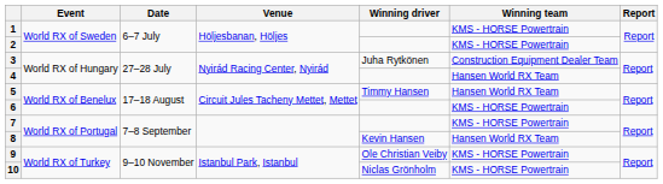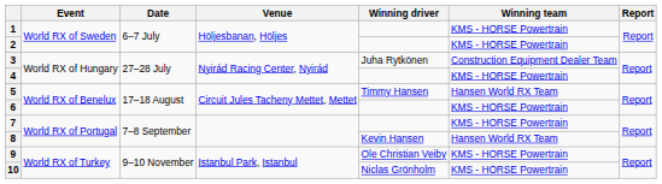4 | Winning team: Hansen World RX Team -> KMS - HORSE Powertrain
